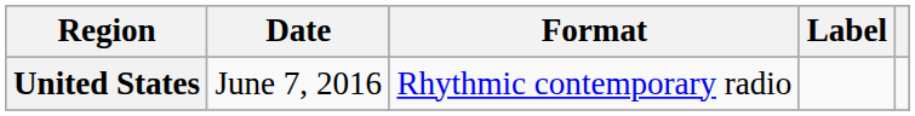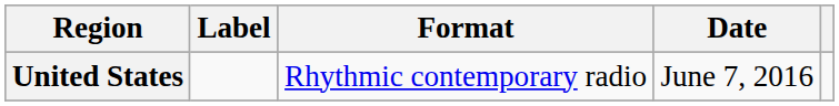columns swapped: Date <-> Label
